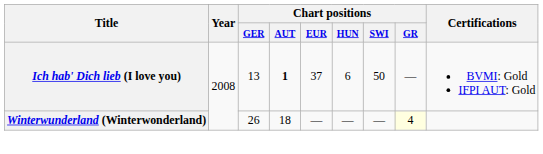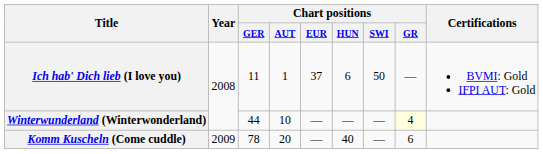Ich hab' Dich lieb (I love you) | Chart positions / GER: 13 -> 11
Ich hab' Dich lieb (I love you) | Chart positions / AUT: bold -> normal
Winterwunderland (Winterwonderland) | Chart positions / GER: 26 -> 44
Winterwunderland (Winterwonderland) | Chart positions / AUT: 18 -> 10
+ row: Komm Kuscheln (Come cuddle) | 2009 | 78 | 20 | — | 40 | — | 6
